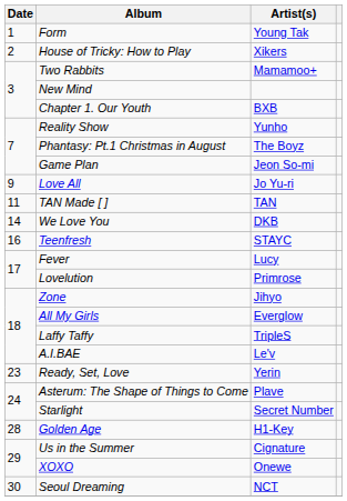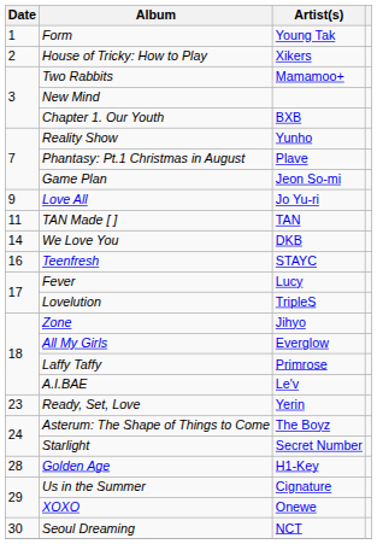Phantasy: Pt.1 Christmas in August | Artist(s): The Boyz -> Plave
Lovelution | Artist(s): Primrose -> TripleS
Laffy Taffy | Artist(s): TripleS -> Primrose
Asterum: The Shape of Things to Come | Artist(s): Plave -> The Boyz
